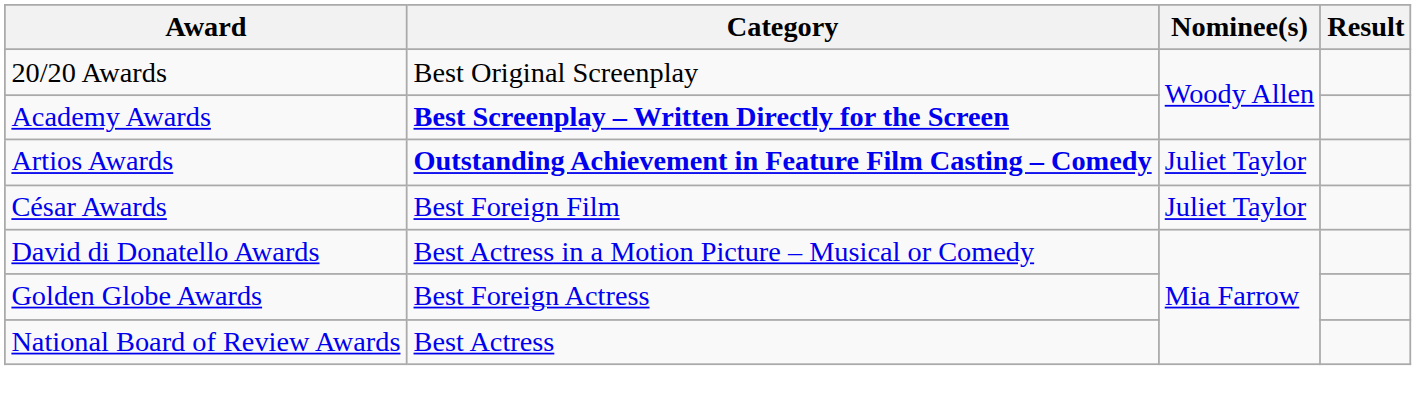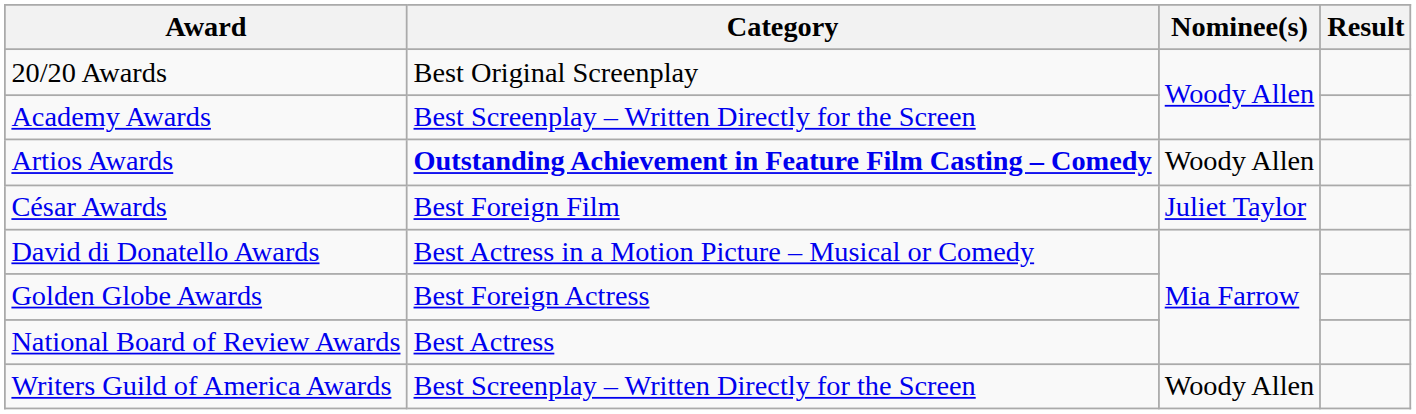Academy Awards | Category: bold -> normal
Artios Awards | Nominee(s): Juliet Taylor -> Woody Allen
+ row: Writers Guild of America Awards | Best Screenplay – Written Directly for the Screen | Woody Allen
